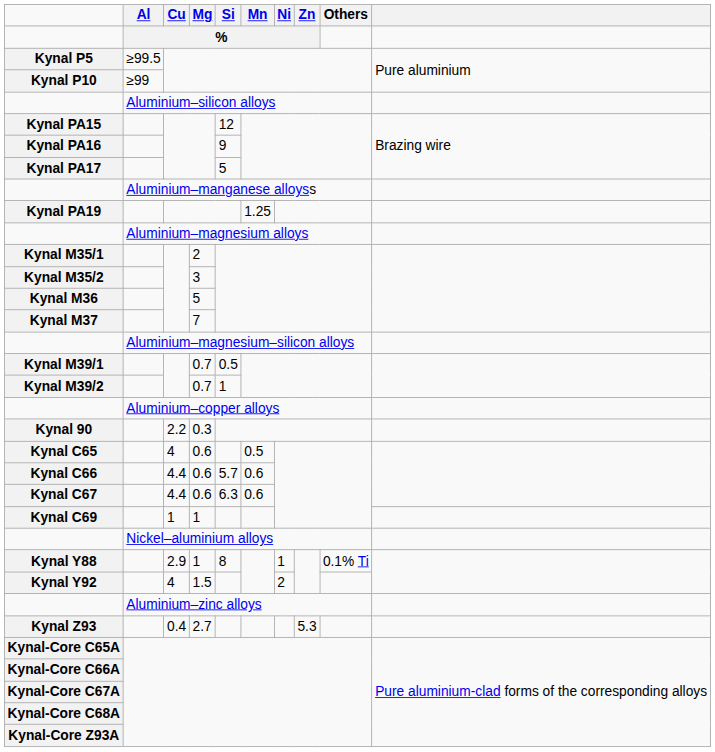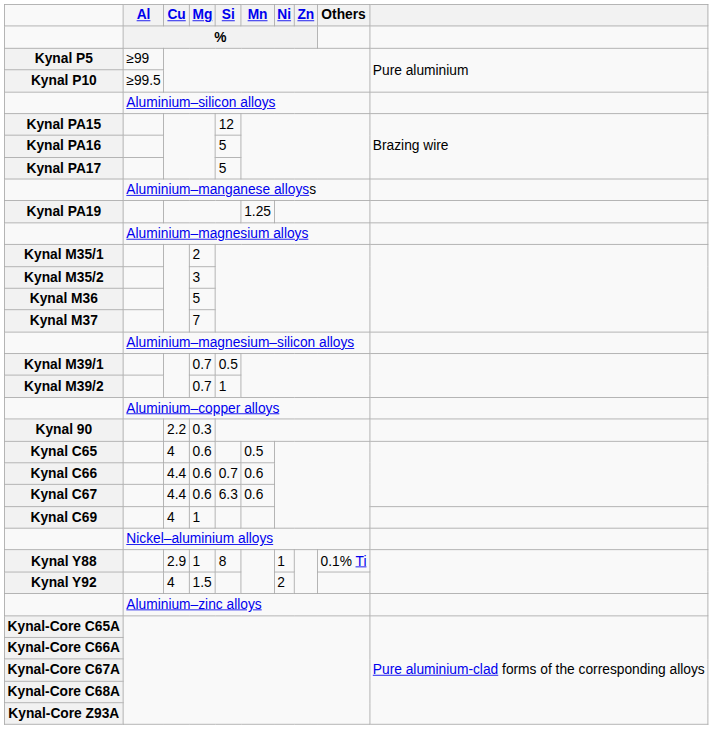Kynal P5 | Al: ≥99.5 -> ≥99
Kynal P10 | Al: ≥99 -> ≥99.5
Kynal PA16 | Si: 9 -> 5
Kynal C66 | Si: 5.7 -> 0.7
Kynal C69 | Cu: 1 -> 4
- row: Kynal Z93 | 0.4 | 2.7 | 5.3
